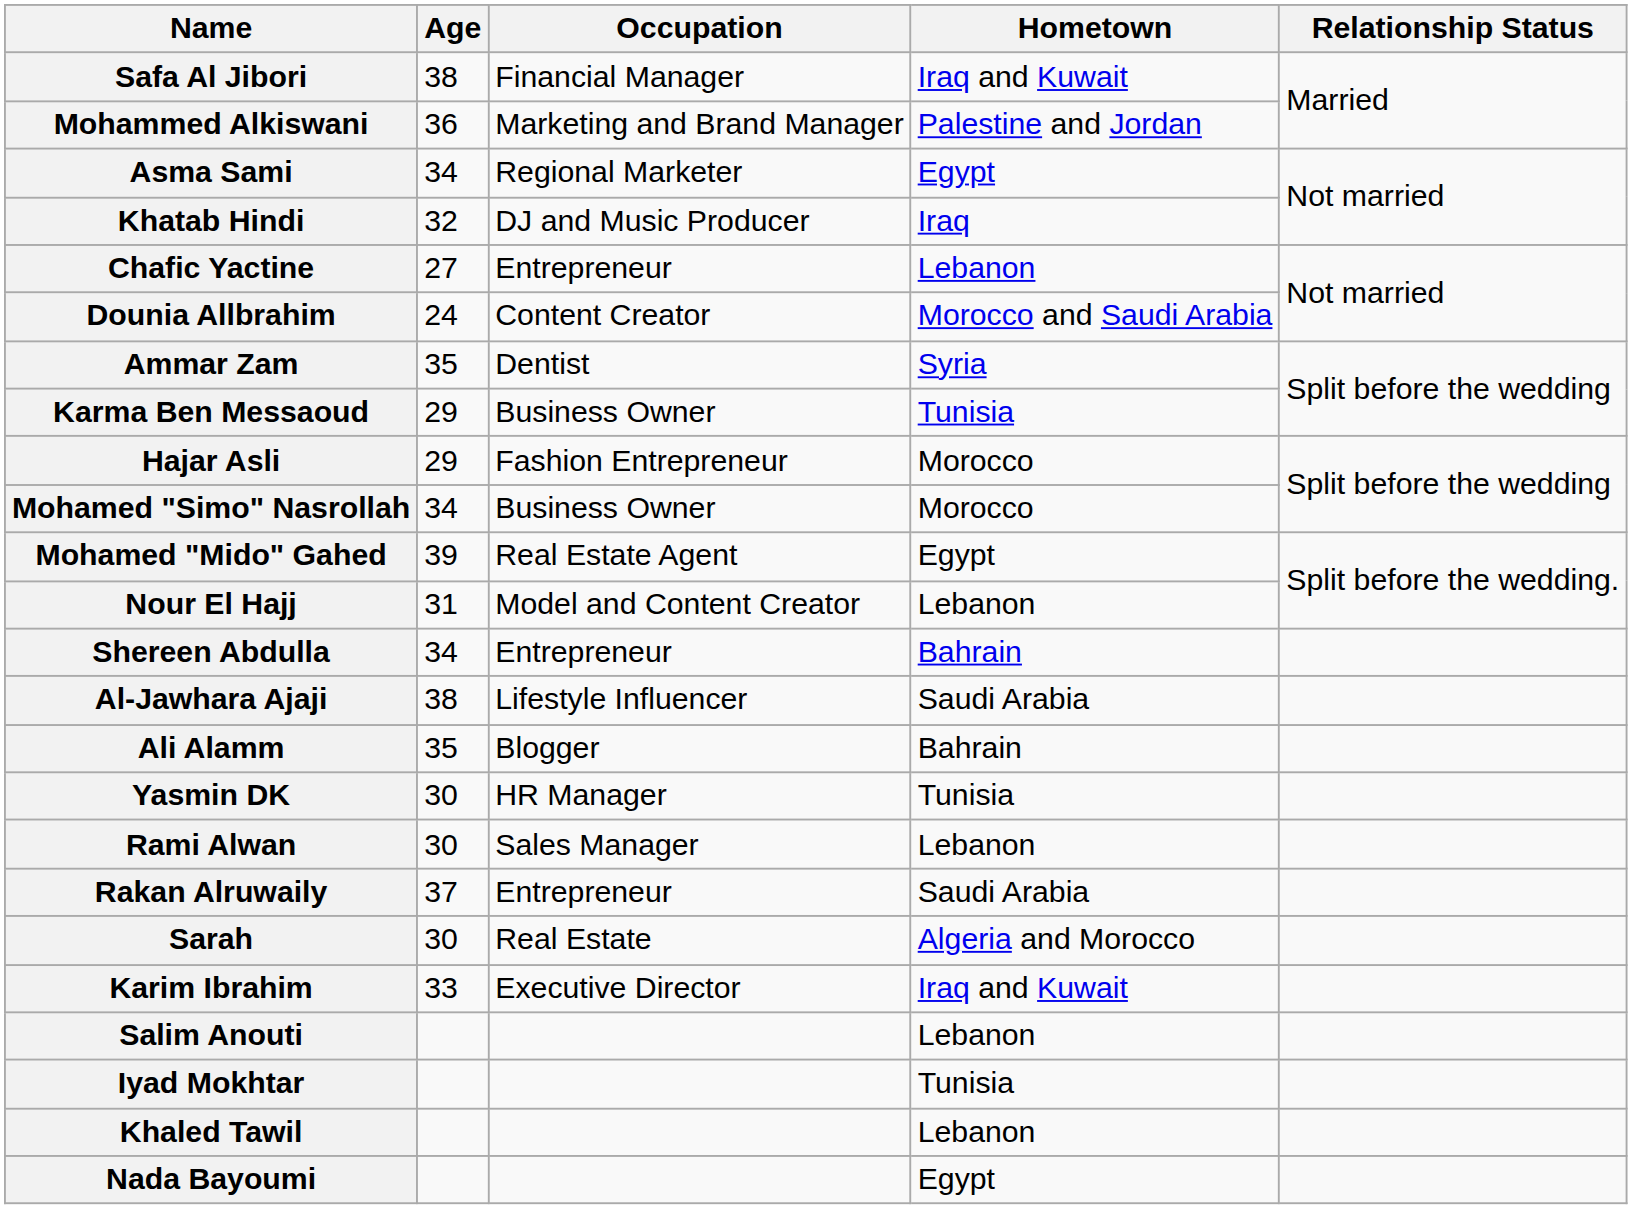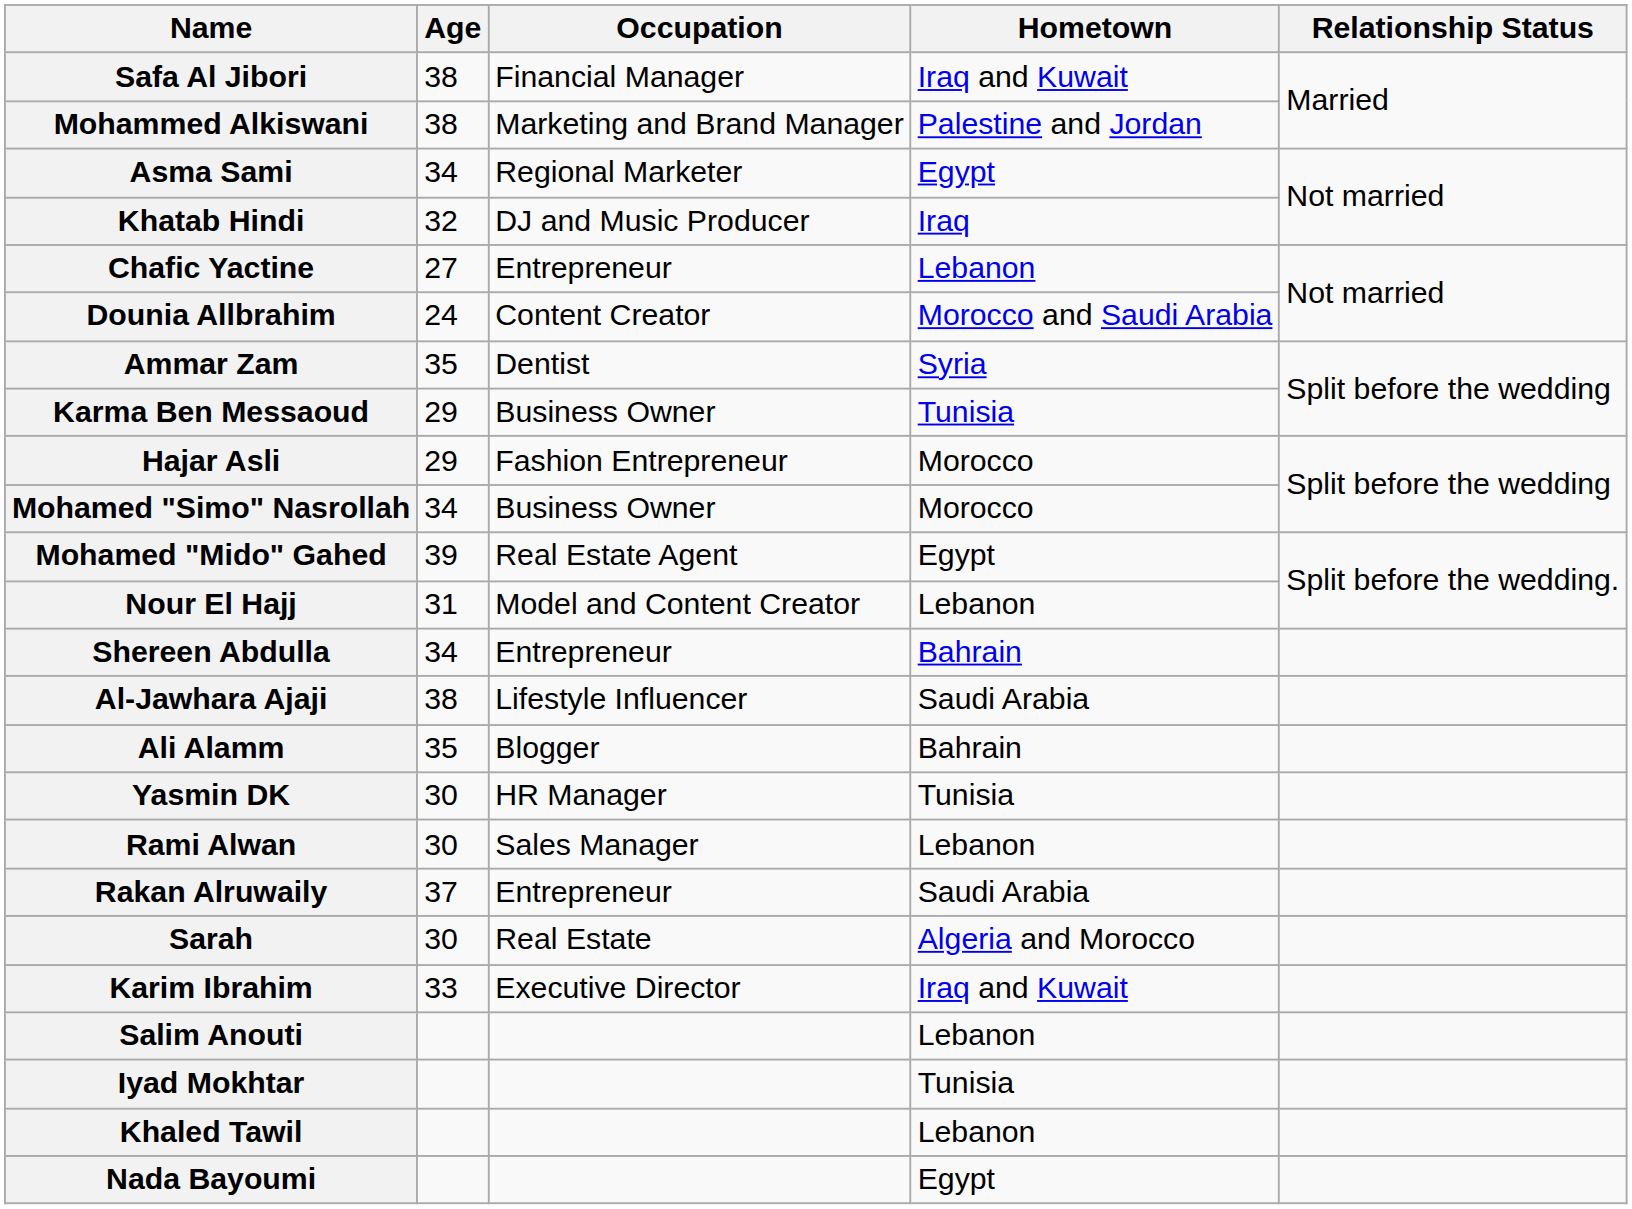Mohammed Alkiswani | Age: 36 -> 38
